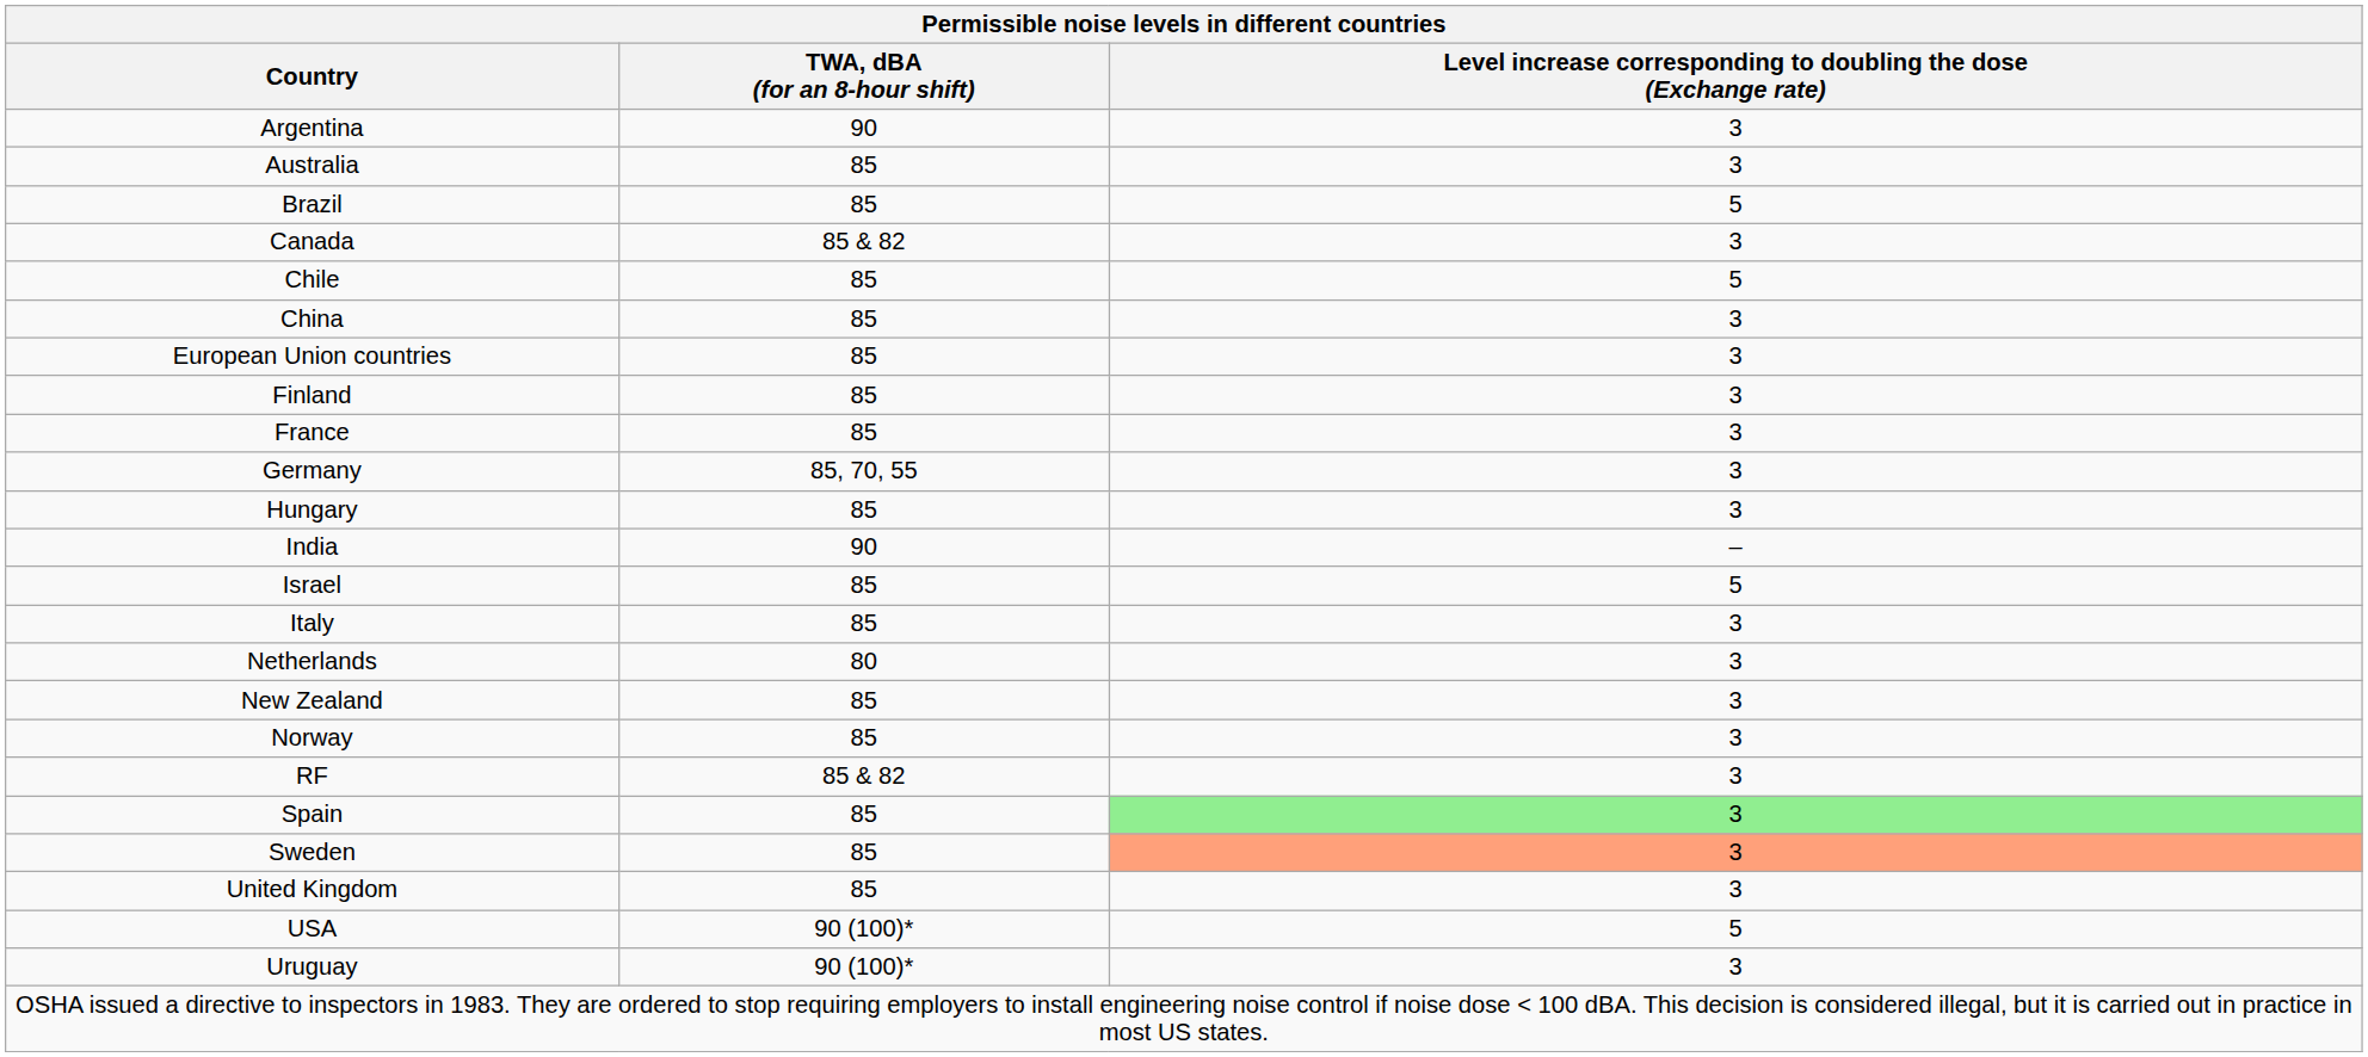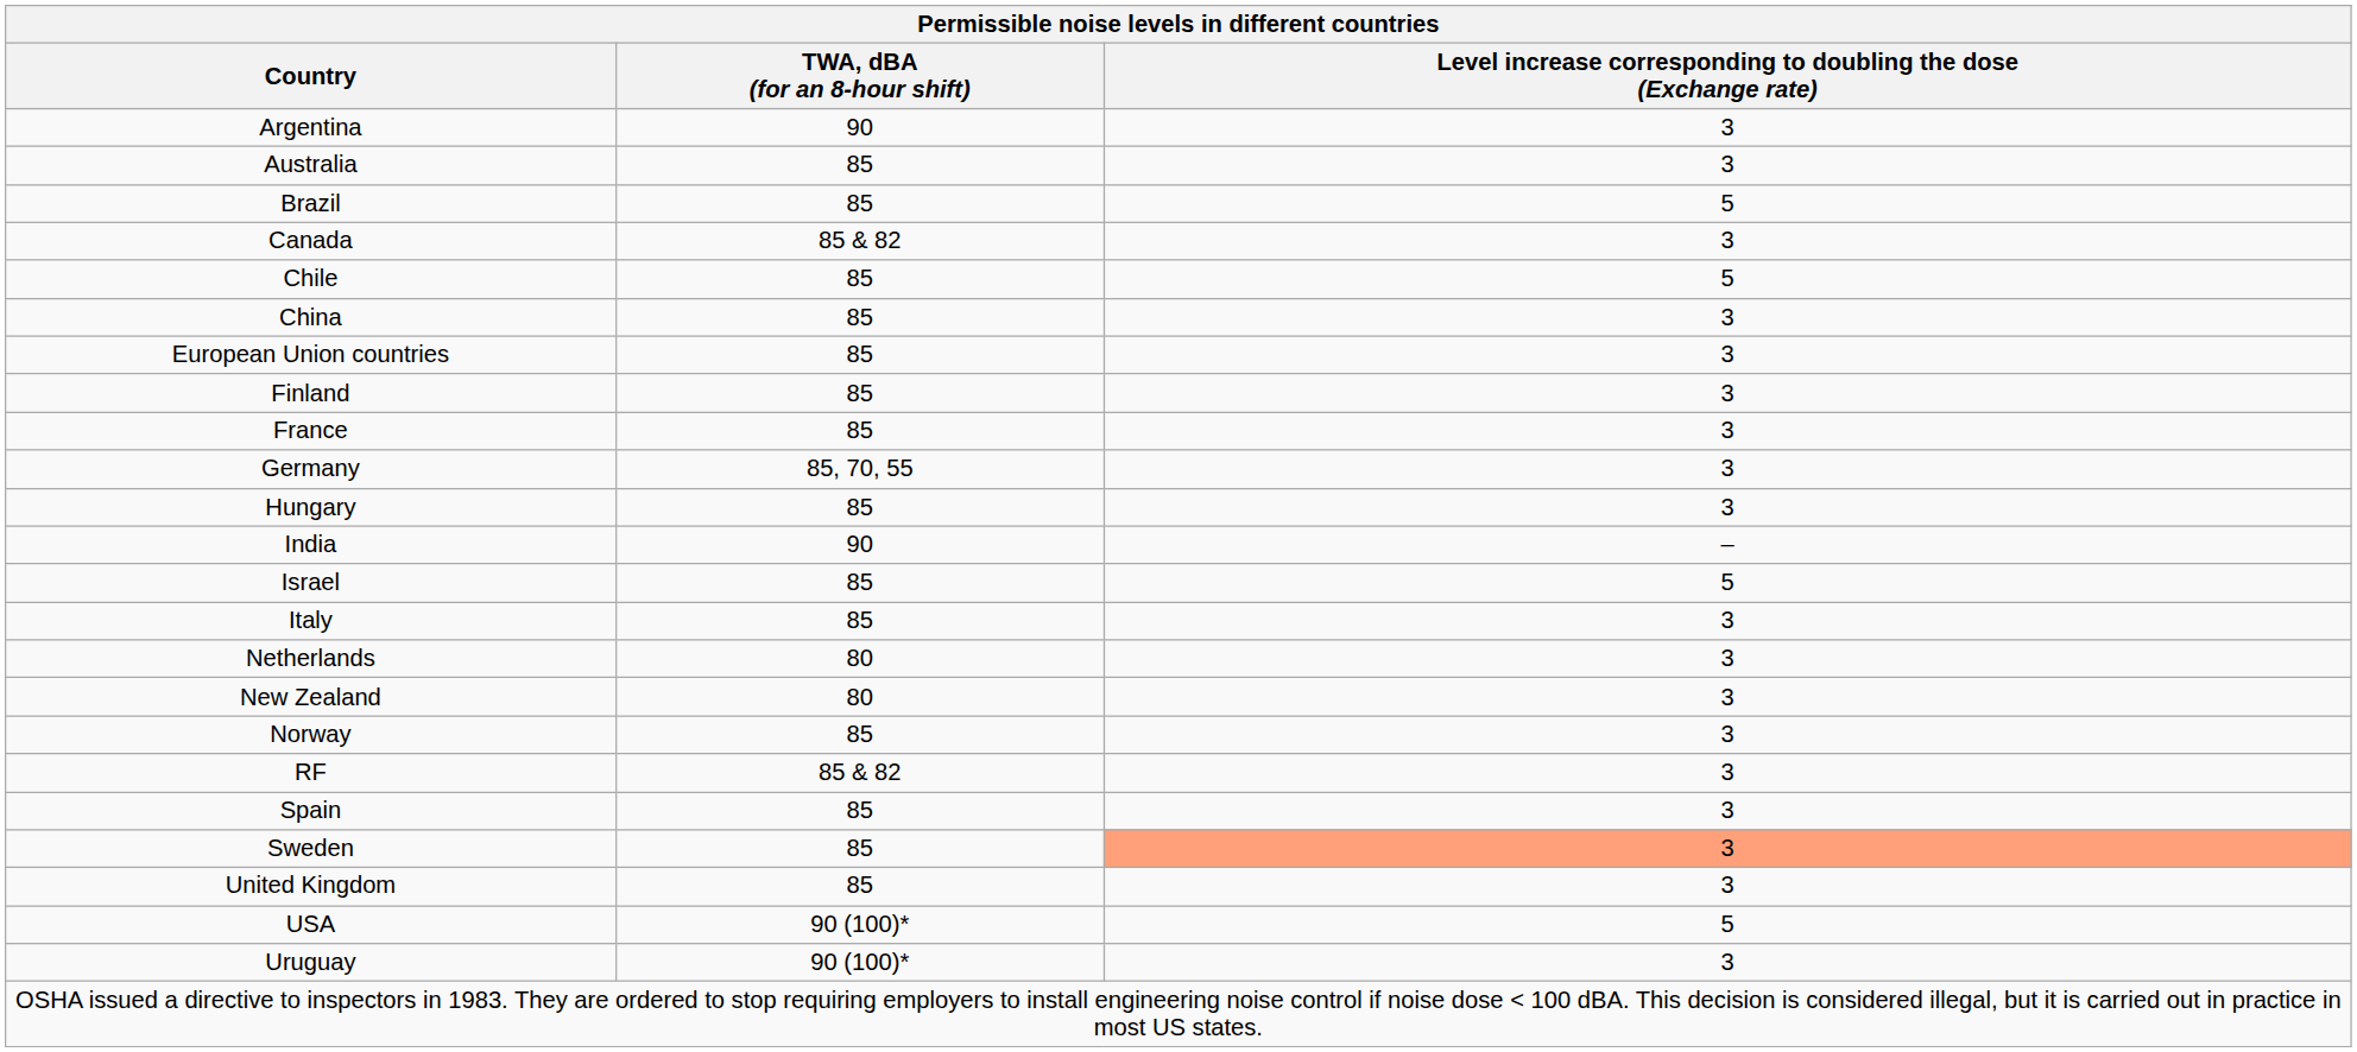New Zealand | TWA, dBA (for an 8-hour shift): 85 -> 80
Spain | column 3: lightgreen background -> no background
